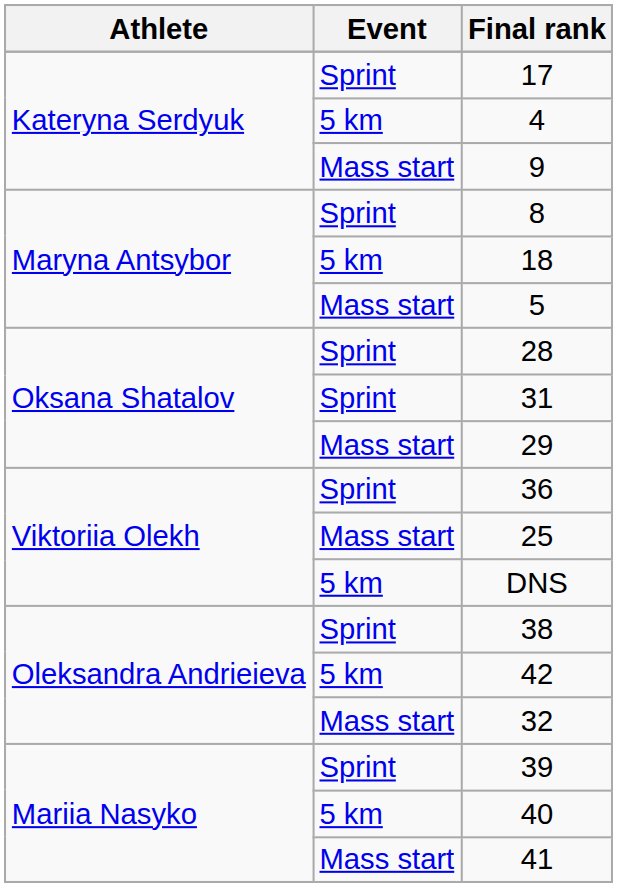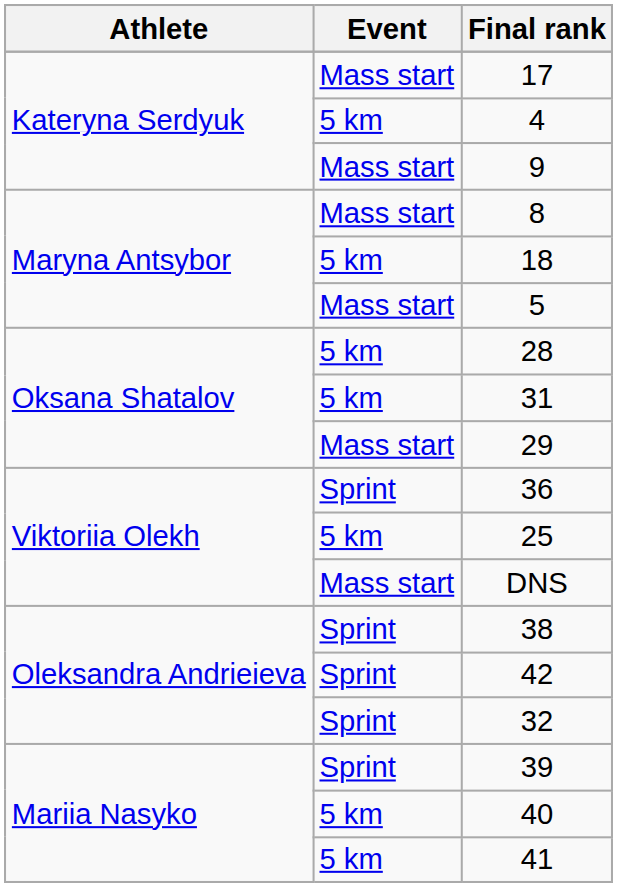17 | Event: Sprint -> Mass start
8 | Event: Sprint -> Mass start
28 | Event: Sprint -> 5 km
31 | Event: Sprint -> 5 km
25 | Event: Mass start -> 5 km
DNS | Event: 5 km -> Mass start
42 | Event: 5 km -> Sprint
32 | Event: Mass start -> Sprint
41 | Event: Mass start -> 5 km
